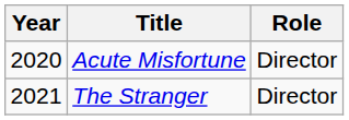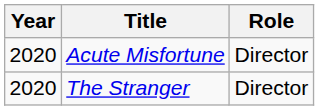The Stranger | Year: 2021 -> 2020
